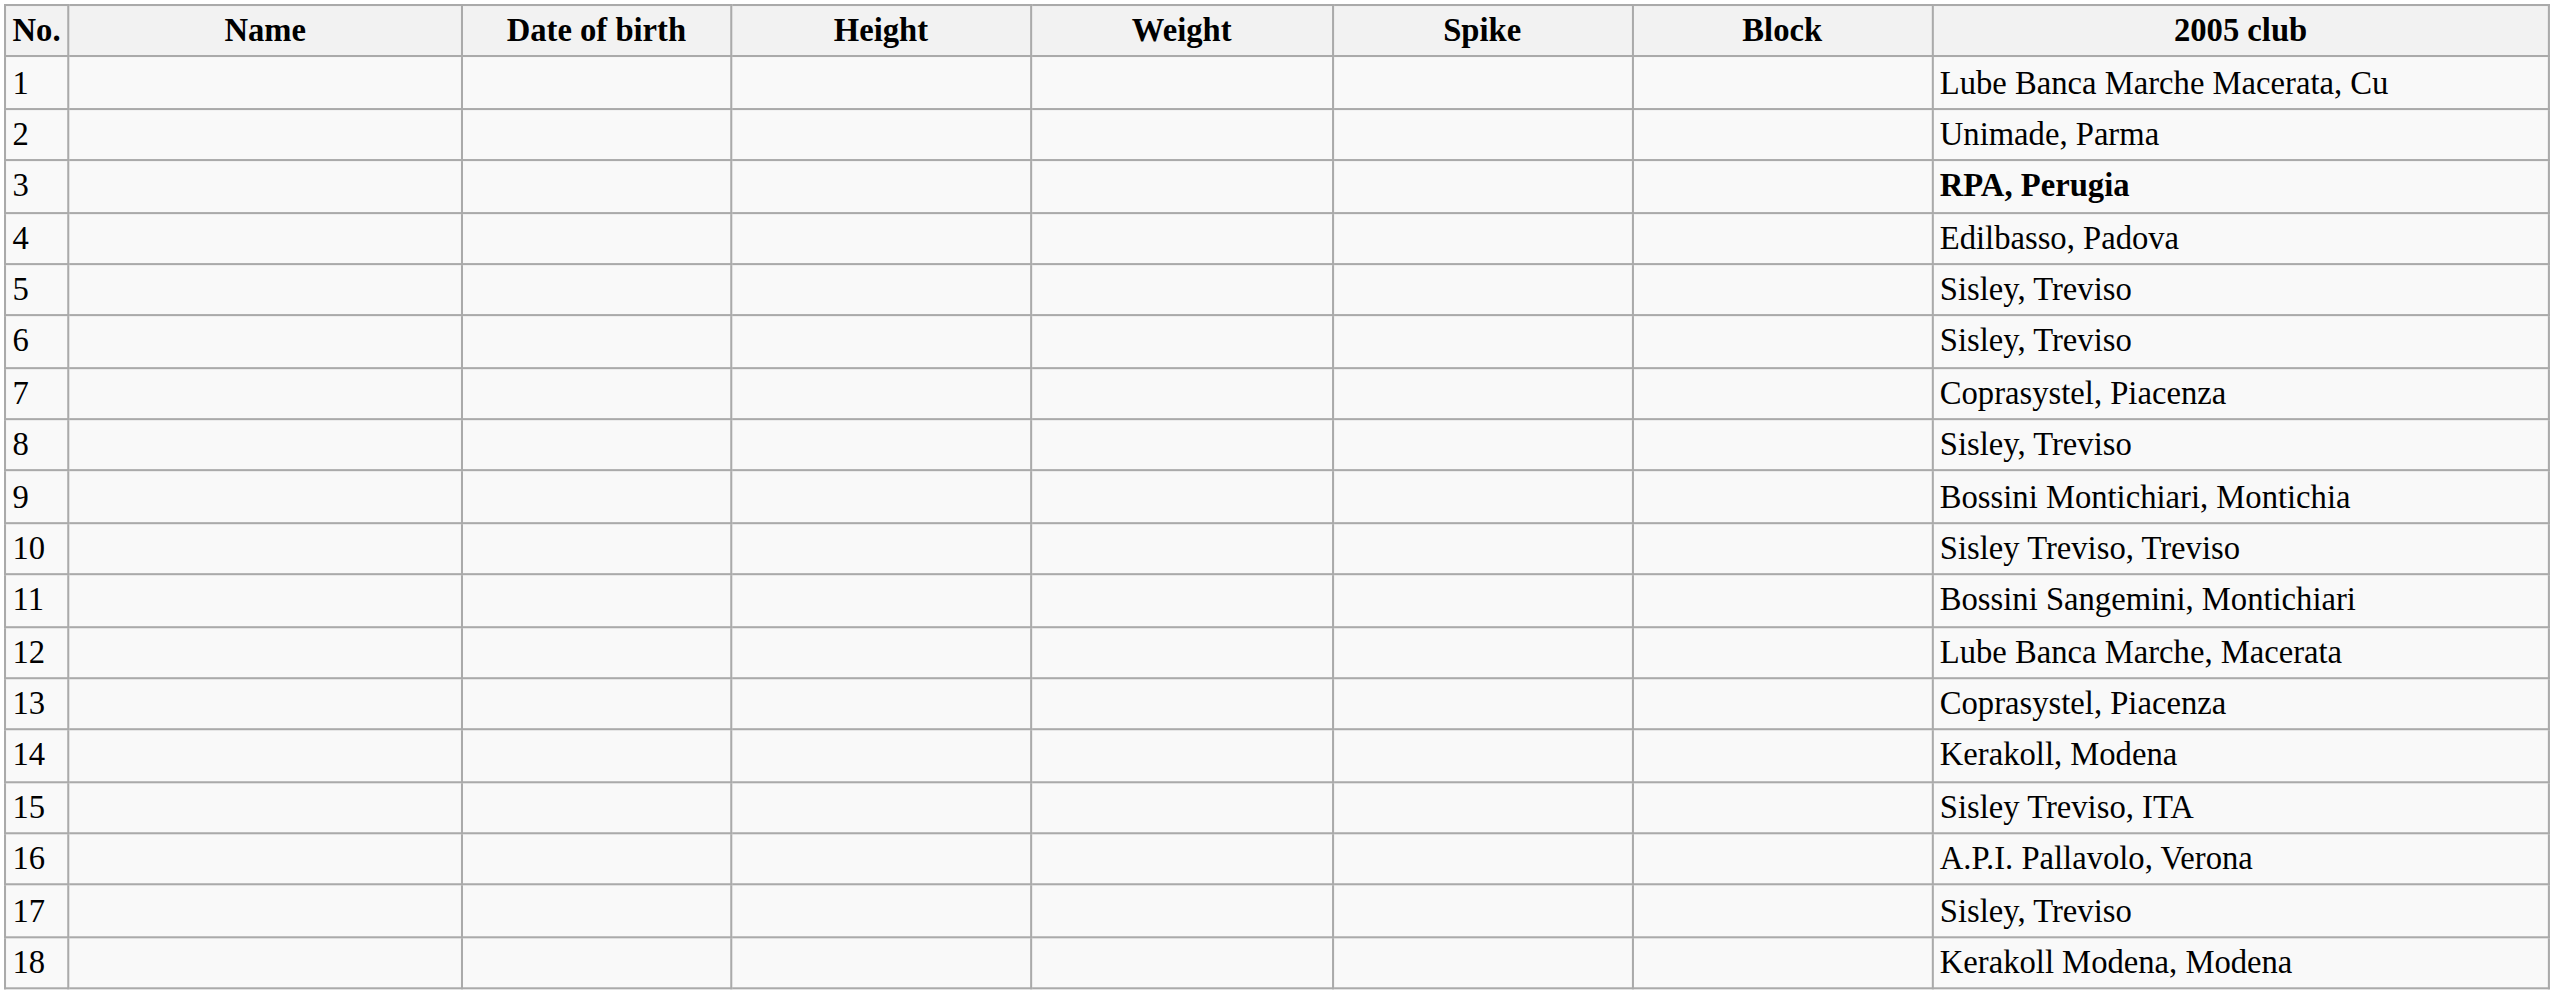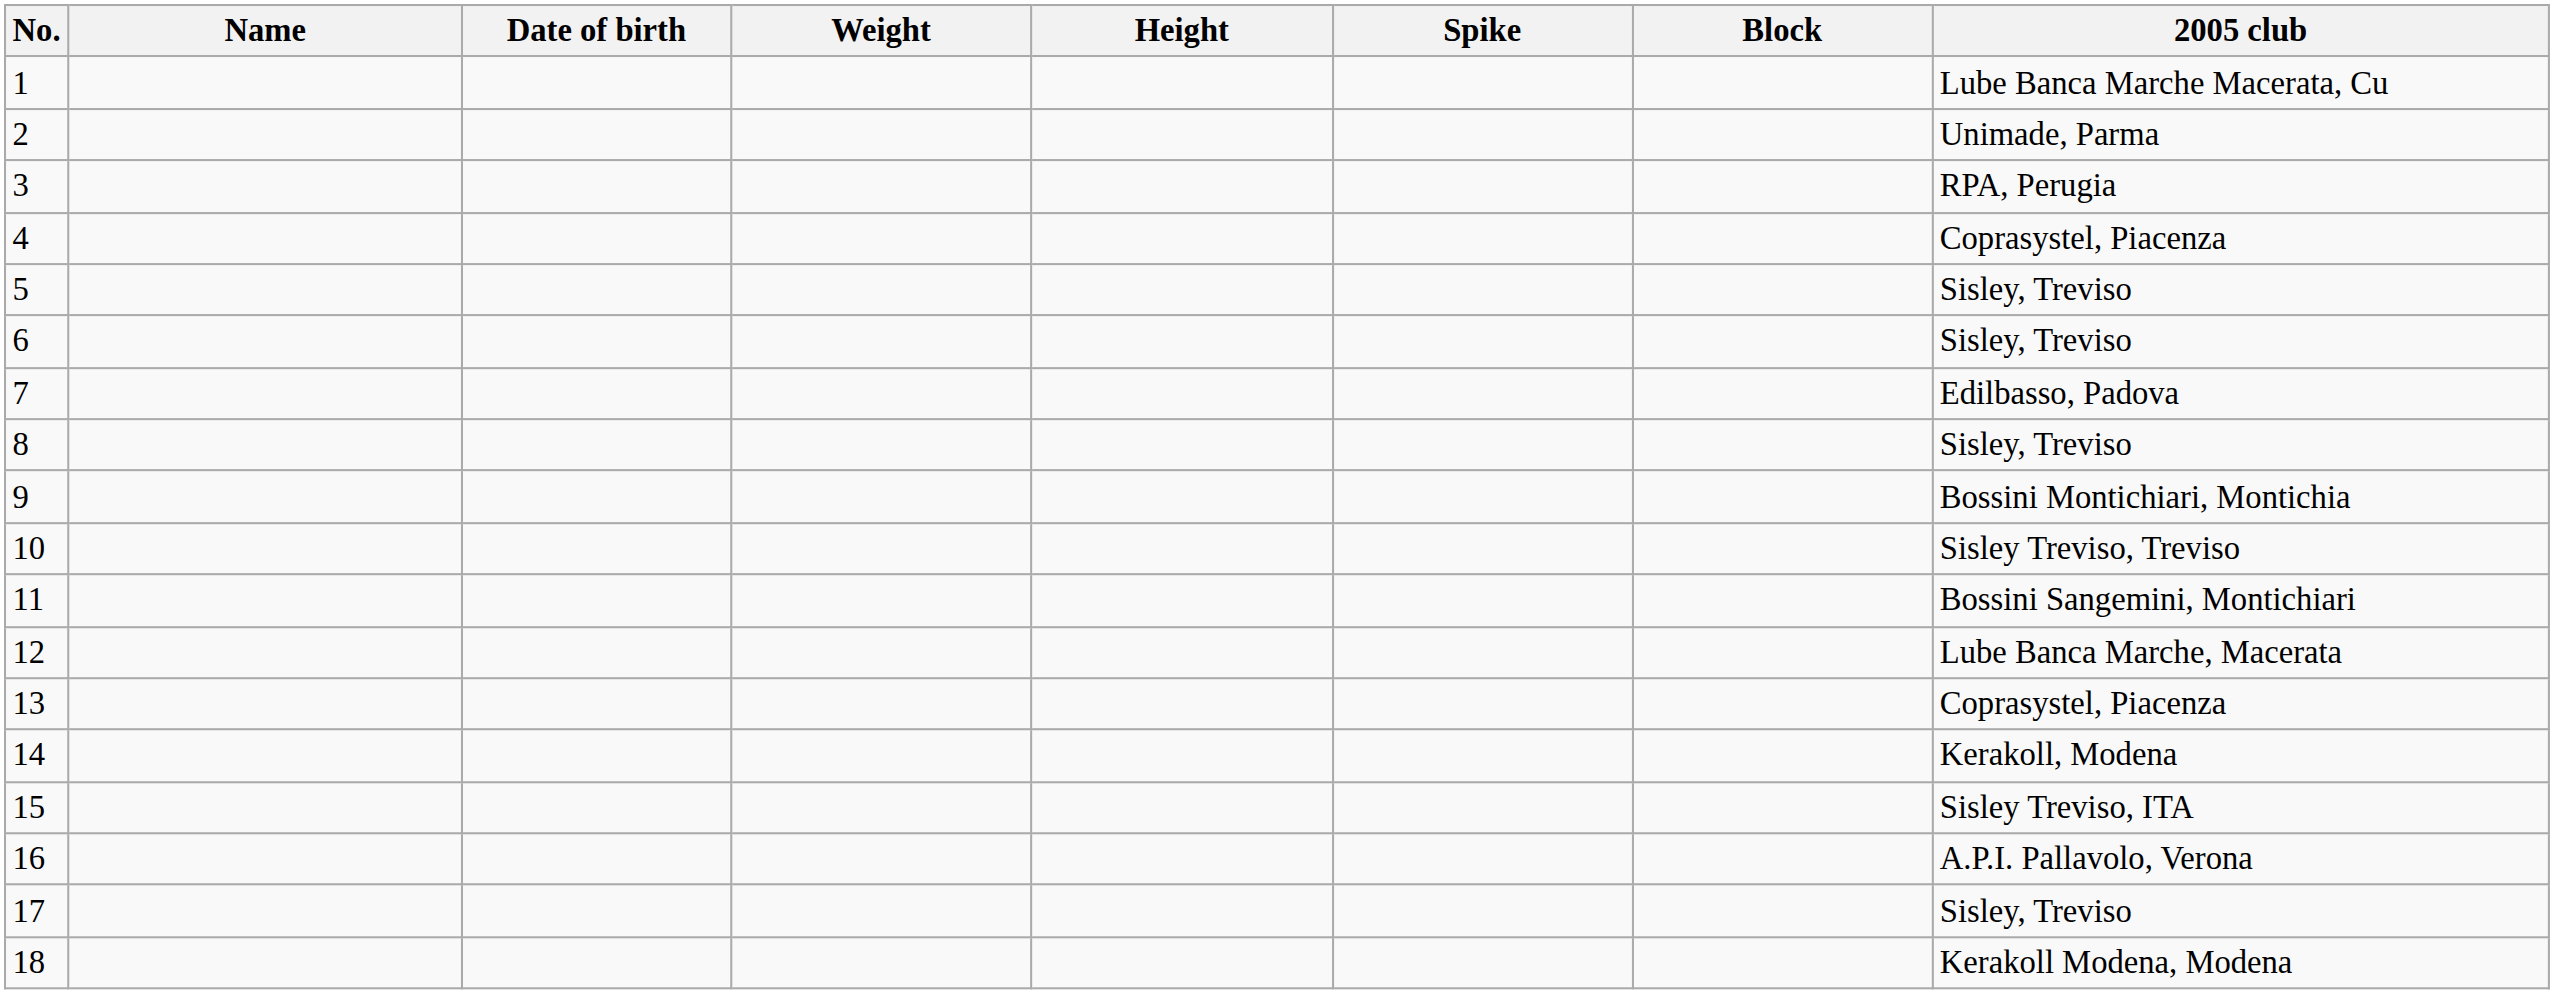columns swapped: Height <-> Weight
3 | 2005 club: bold -> normal
4 | 2005 club: Edilbasso, Padova -> Coprasystel, Piacenza
7 | 2005 club: Coprasystel, Piacenza -> Edilbasso, Padova
